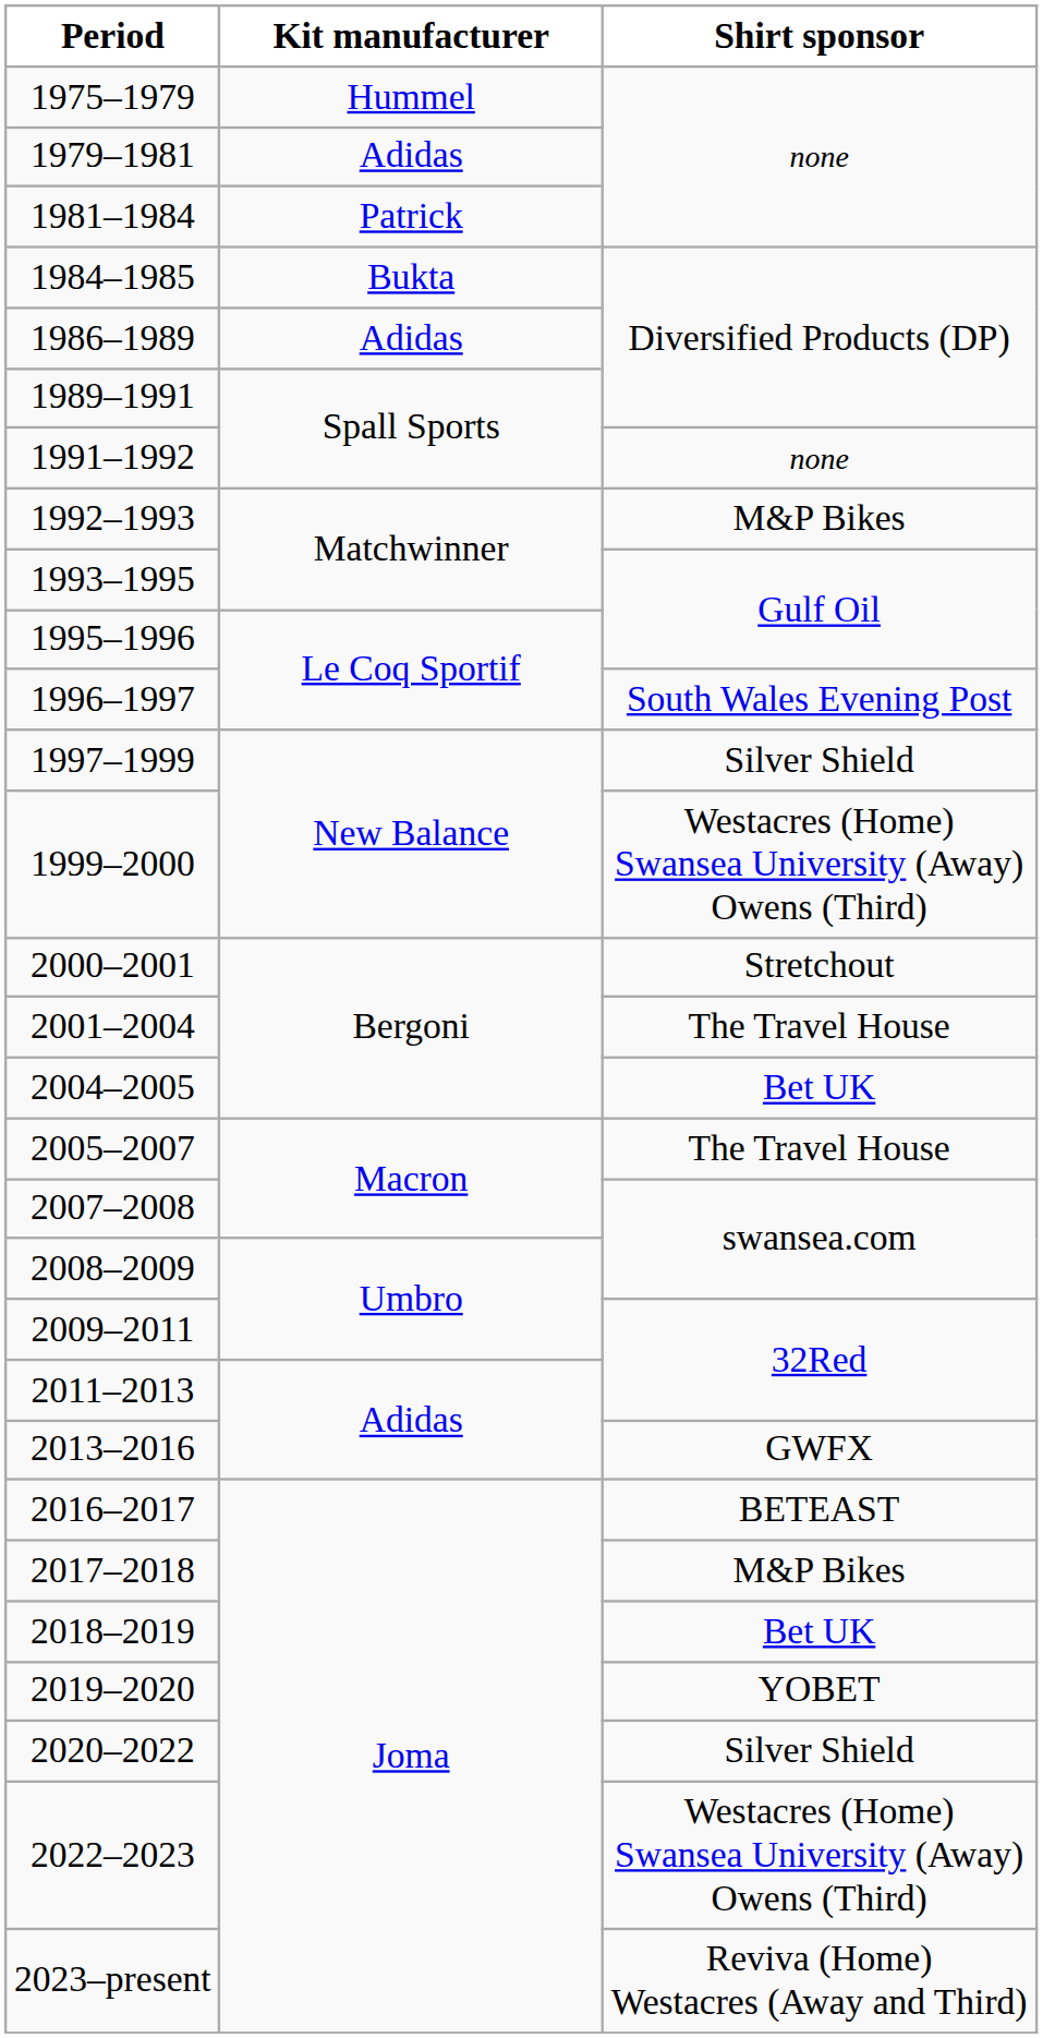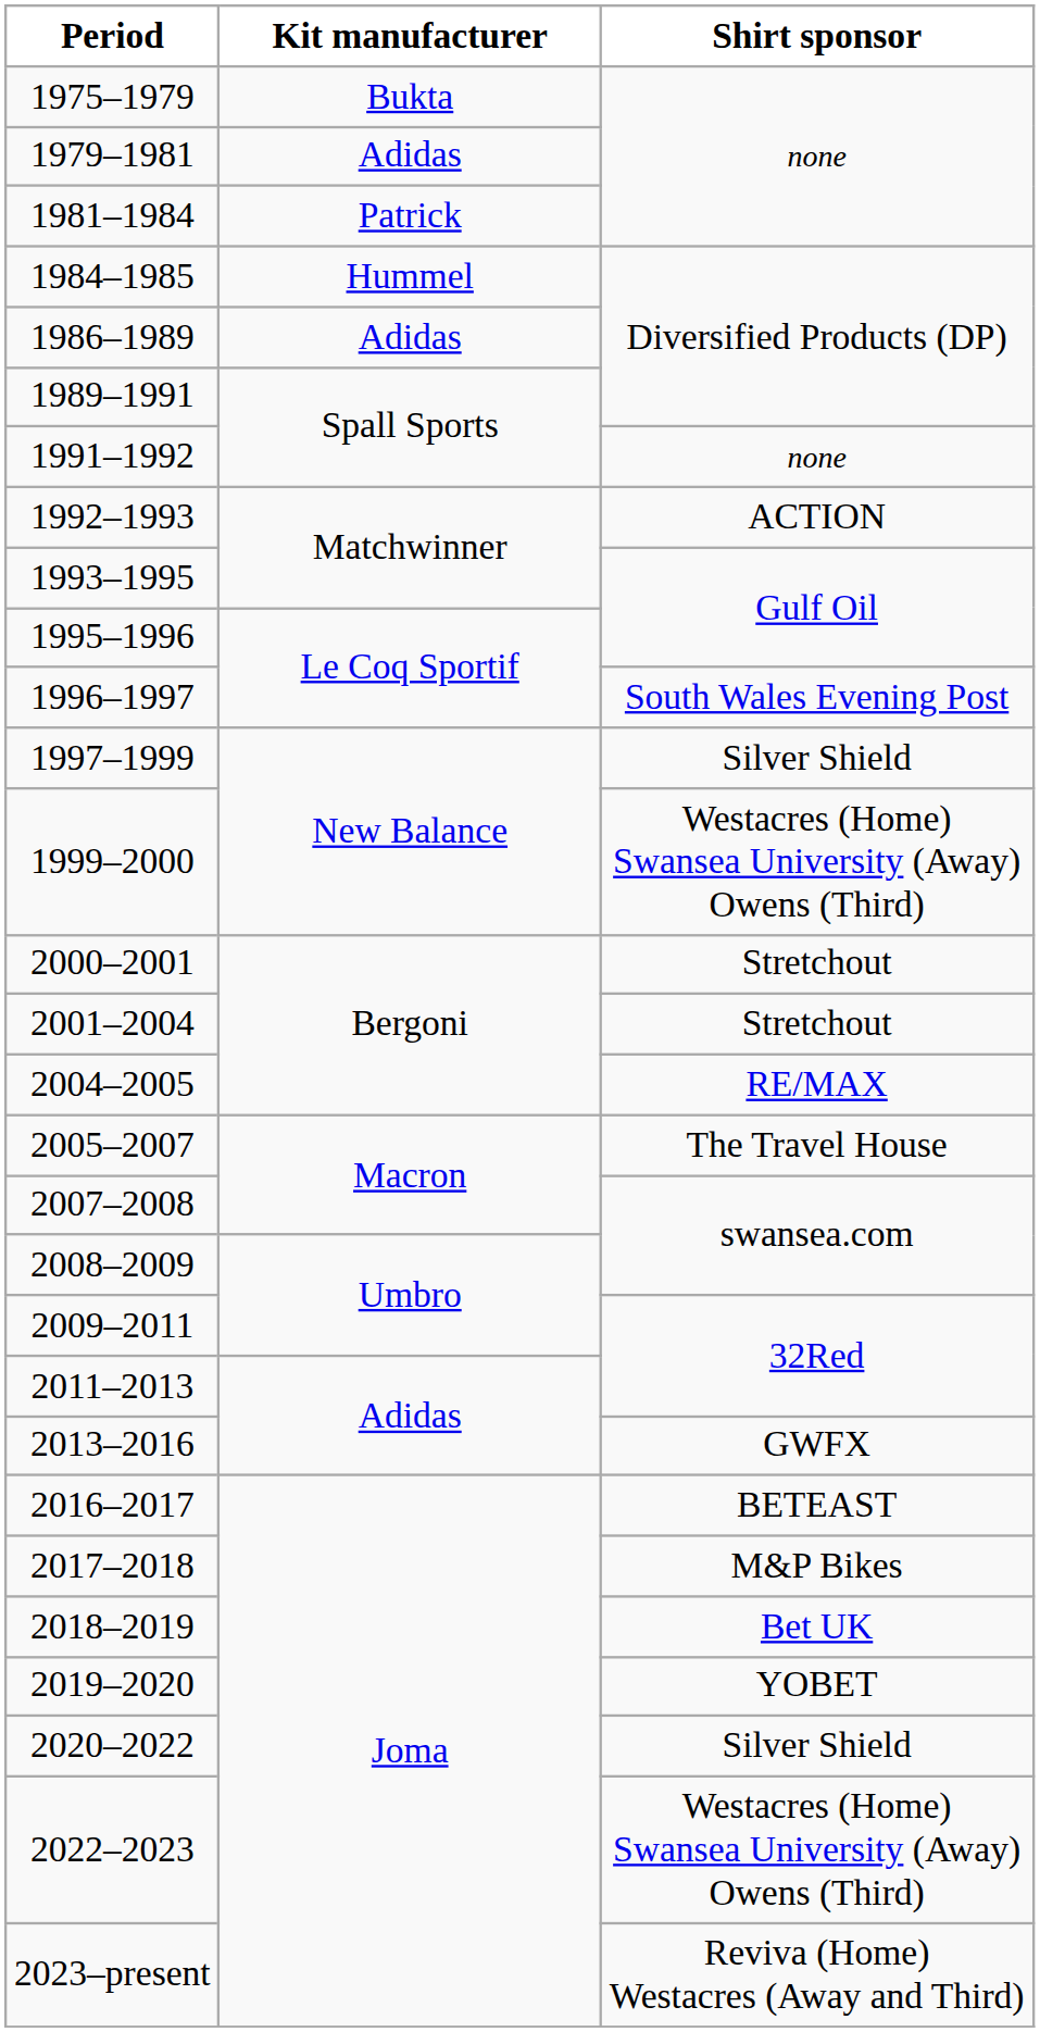1975–1979 | Kit manufacturer: Hummel -> Bukta
1984–1985 | Kit manufacturer: Bukta -> Hummel
1992–1993 | Shirt sponsor: M&P Bikes -> ACTION
2001–2004 | Shirt sponsor: The Travel House -> Stretchout
2004–2005 | Shirt sponsor: Bet UK -> RE/MAX
